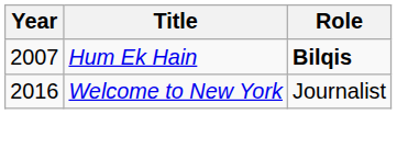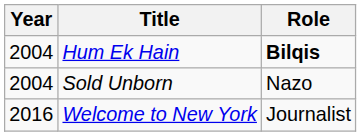Hum Ek Hain | Year: 2007 -> 2004
+ row: 2004 | Sold Unborn | Nazo
